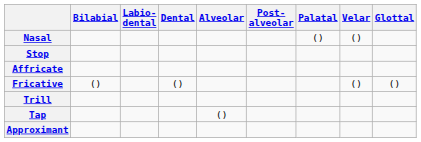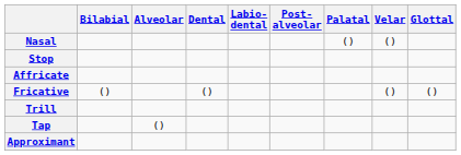columns swapped: Labio- dental <-> Alveolar
